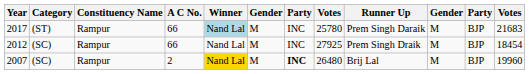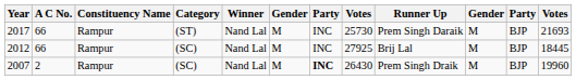columns swapped: A C No. <-> Category
2017 | Winner: lightblue background -> no background
2017 | column 8: 25780 -> 25730
2017 | column 12: 21683 -> 21693
2012 | Runner Up: Prem Singh Draik -> Brij Lal
2012 | column 12: 18454 -> 18445
2007 | Winner: gold background -> no background
2007 | column 8: 26480 -> 26430
2007 | Runner Up: Brij Lal -> Prem Singh Draik
